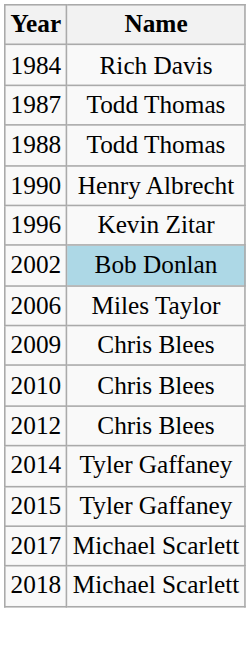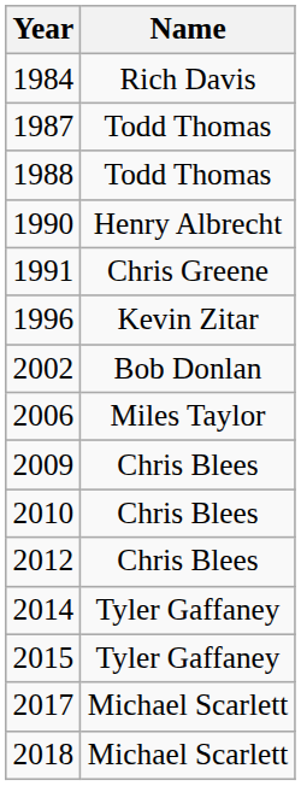+ row: 1991 | Chris Greene
2002 | Name: lightblue background -> no background
